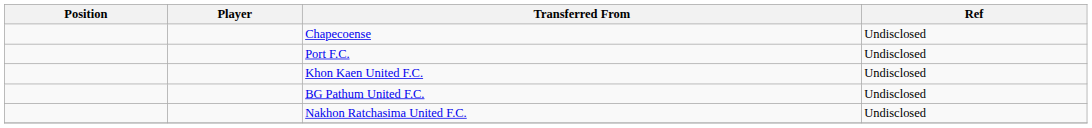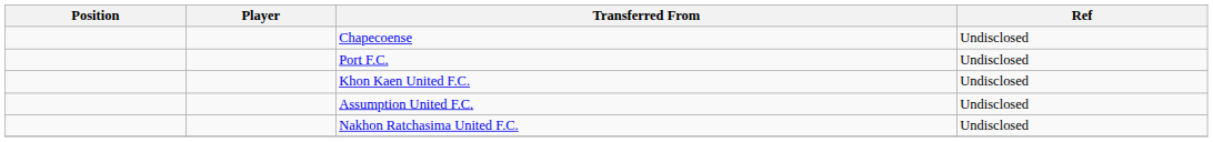+ row: Assumption United F.C. | Undisclosed
- row: BG Pathum United F.C. | Undisclosed
